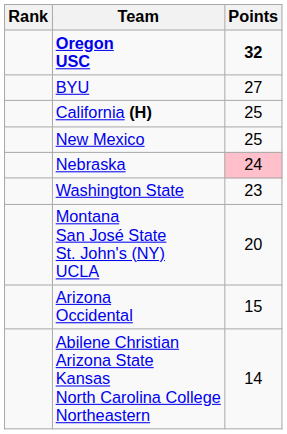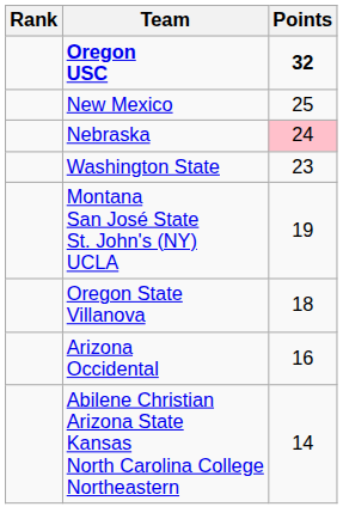- row: BYU | 27
- row: California (H) | 25
Montana San José State St. John's (NY) UCLA | Points: 20 -> 19
+ row: Oregon State Villanova | 18
Arizona Occidental | Points: 15 -> 16
